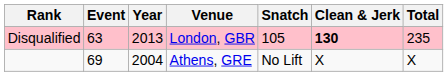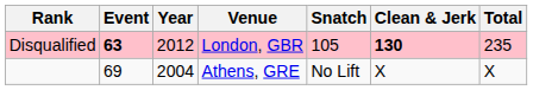Disqualified | Event: normal -> bold
Disqualified | Year: 2013 -> 2012
